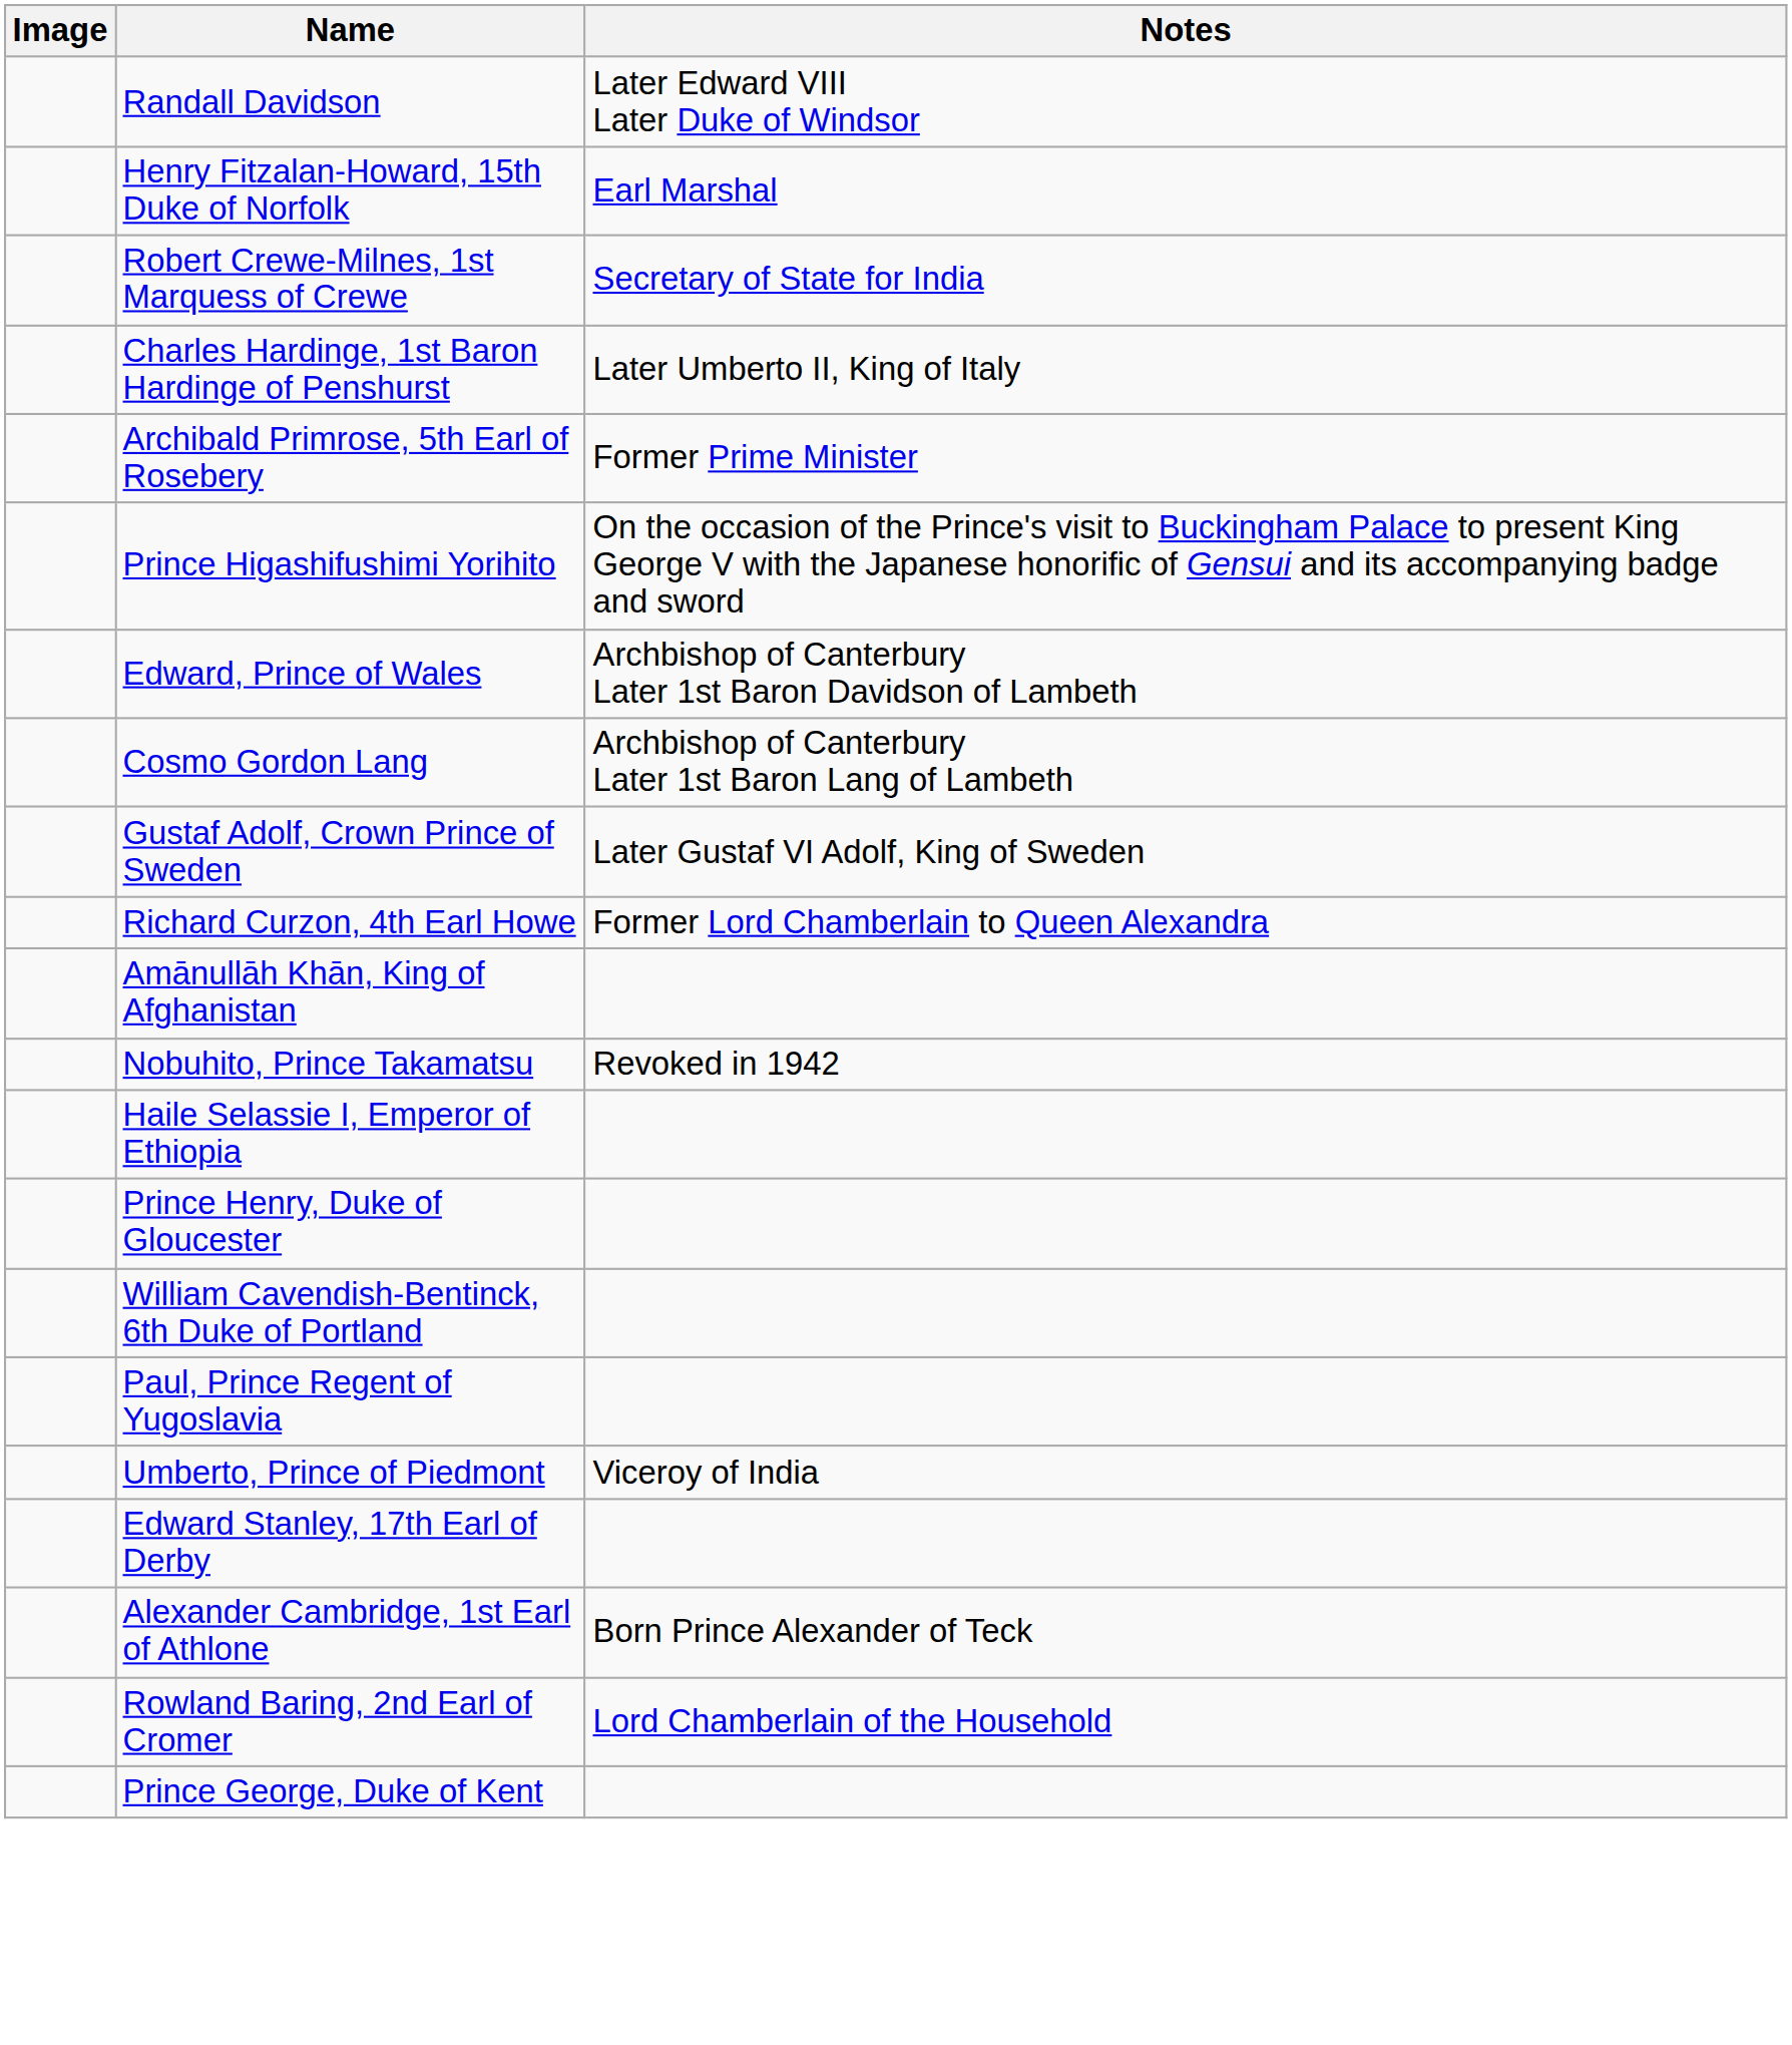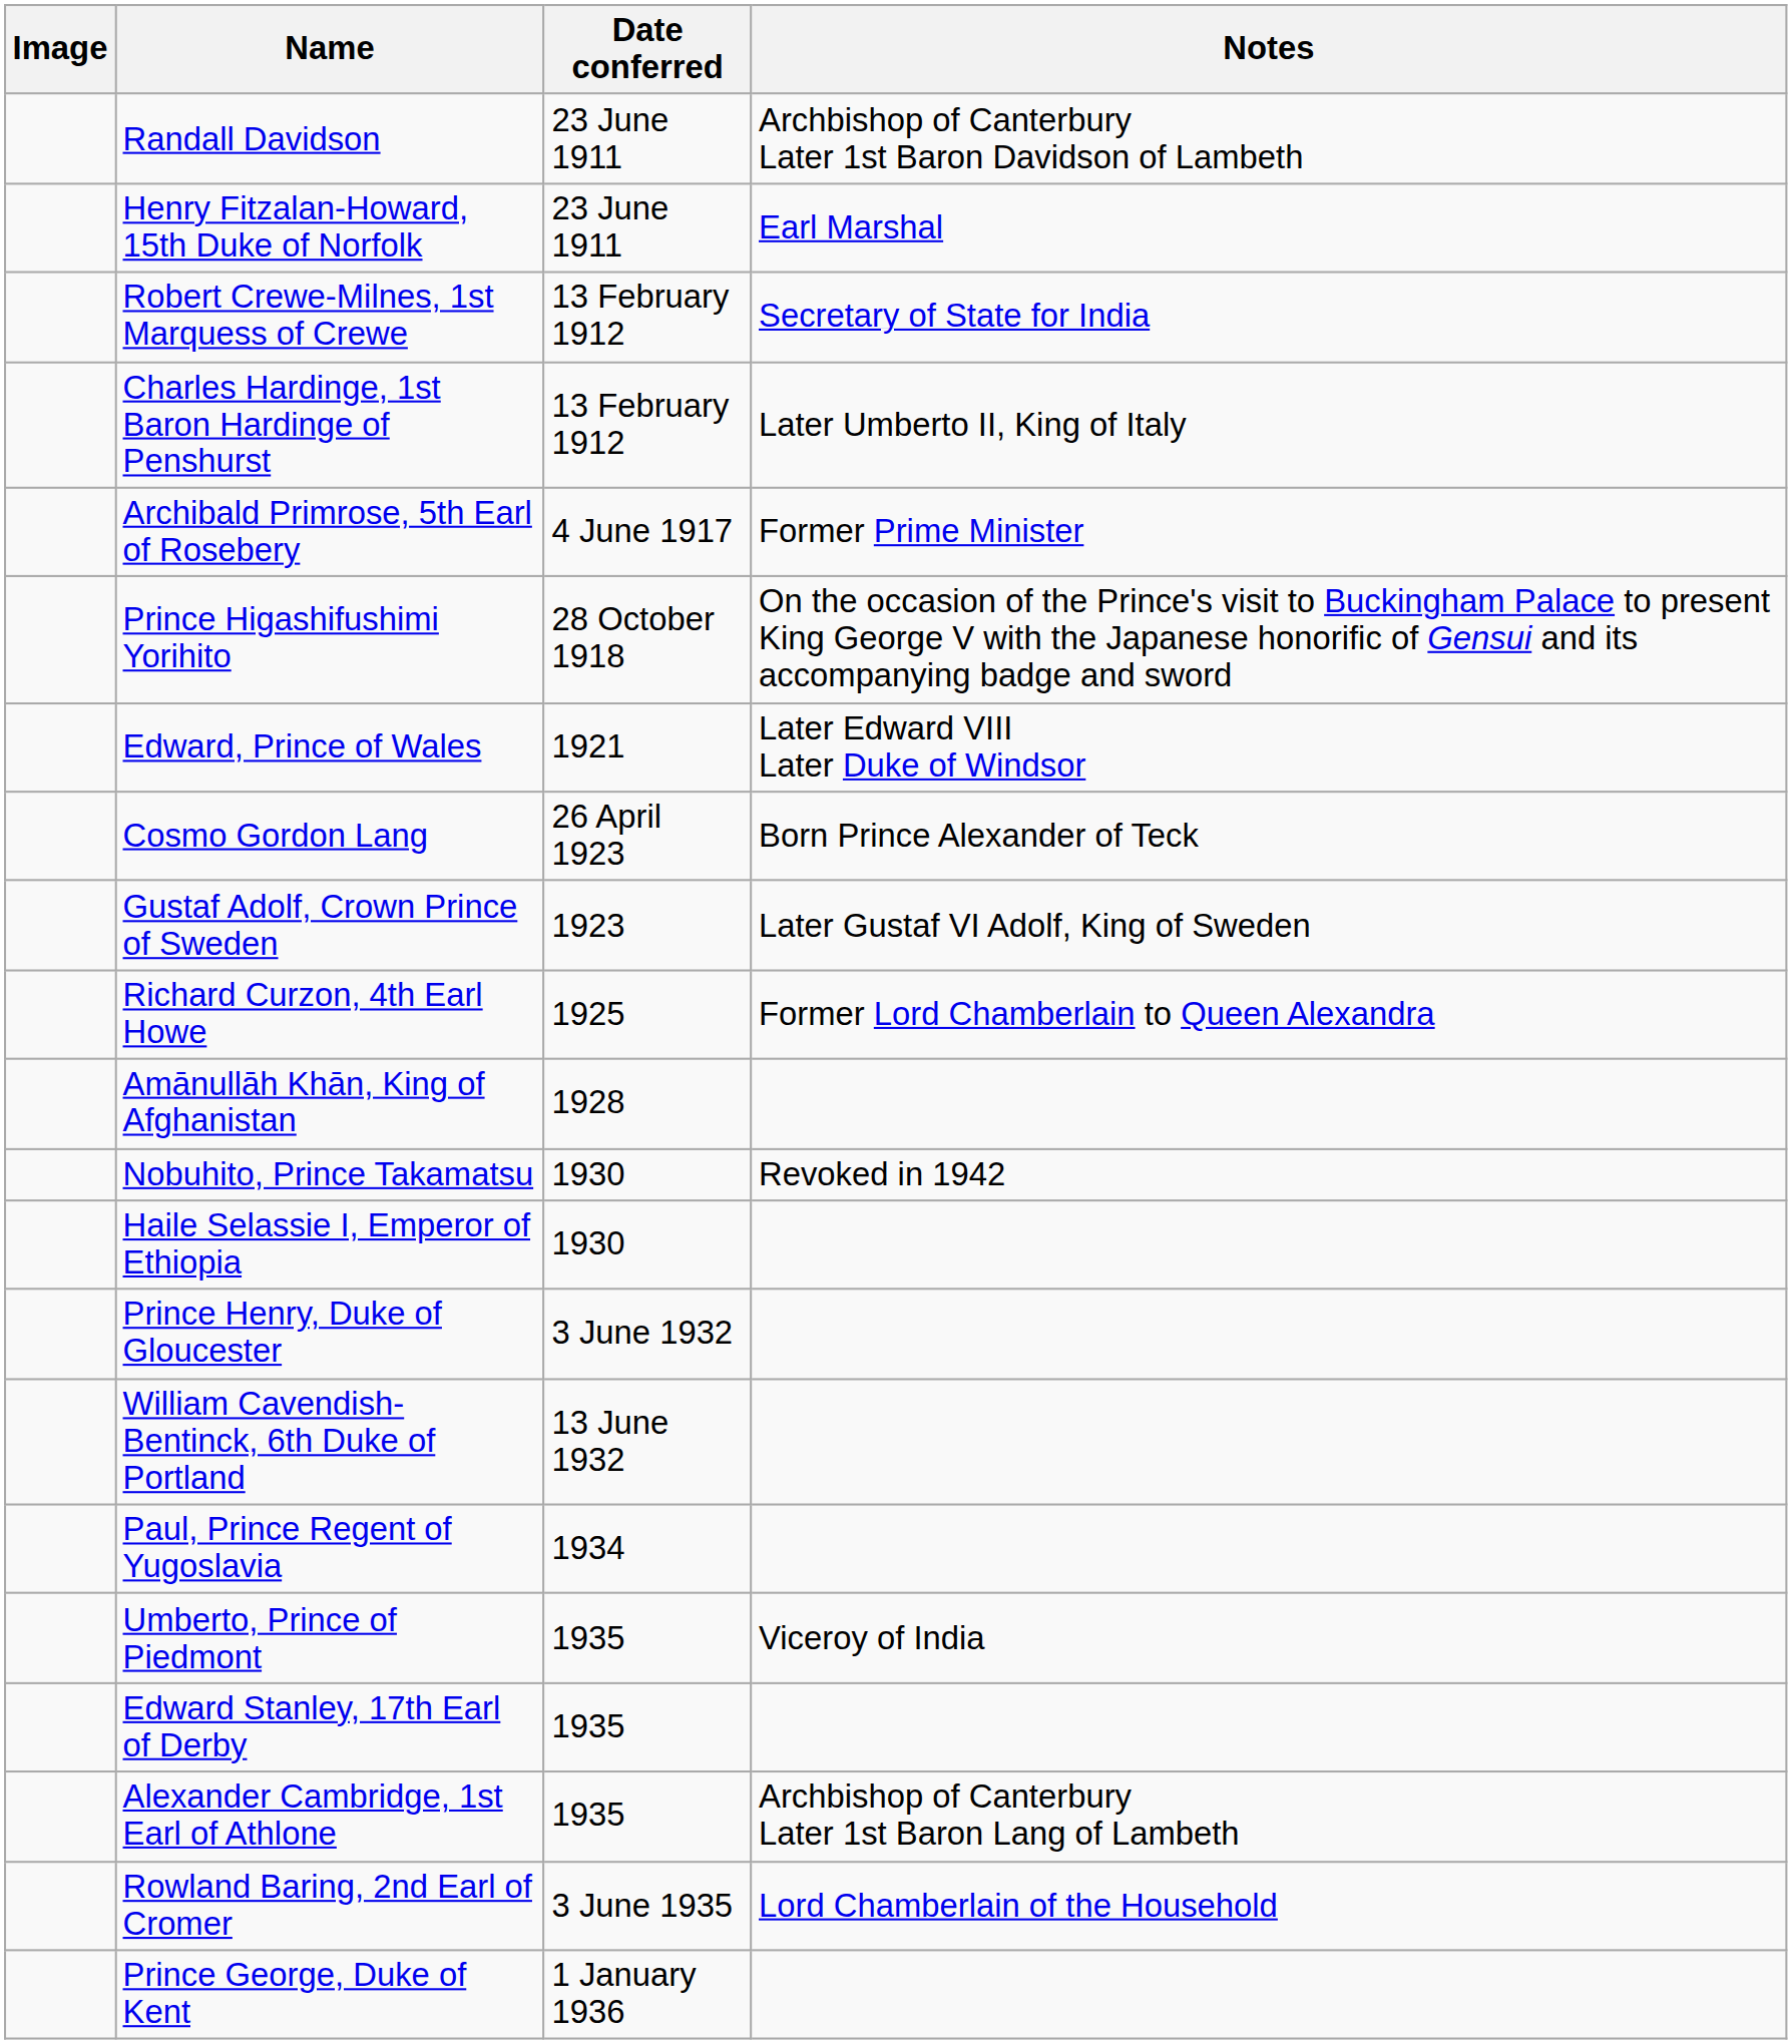+ column: Date conferred | 23 June 1911 | 23 June 1911 | 13 February 1912 | 13 February 1912 | 4 June 1917 | 28 October 1918 | 1921 | 26 April 1923 | 1923 | 1925 | 1928 | 1930 | 1930 | 3 June 1932 | 13 June 1932 | 1934 | 1935 | 1935 | 1935 | 3 June 1935 | 1 January 1936
Randall Davidson | Notes: Later Edward VIII Later Duke of Windsor -> Archbishop of Canterbury Later 1st Baron Davidson of Lambeth
Edward, Prince of Wales | Notes: Archbishop of Canterbury Later 1st Baron Davidson of Lambeth -> Later Edward VIII Later Duke of Windsor
Cosmo Gordon Lang | Notes: Archbishop of Canterbury Later 1st Baron Lang of Lambeth -> Born Prince Alexander of Teck
Alexander Cambridge, 1st Earl of Athlone | Notes: Born Prince Alexander of Teck -> Archbishop of Canterbury Later 1st Baron Lang of Lambeth
